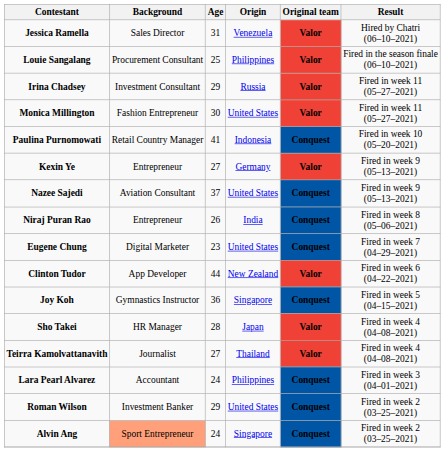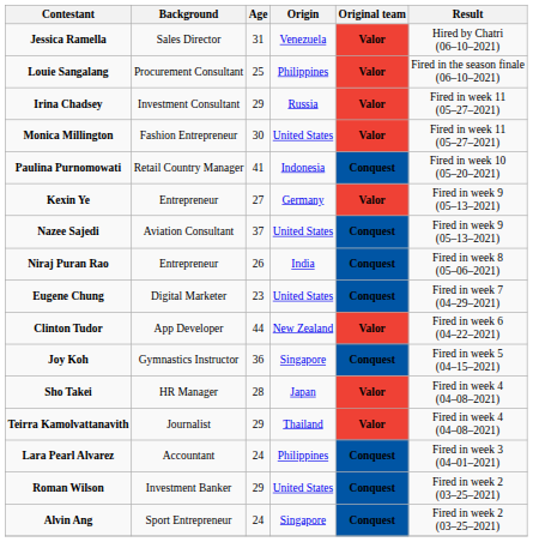Teirra Kamolvattanavith | Age: 27 -> 29
Alvin Ang | Background: lightsalmon background -> no background
